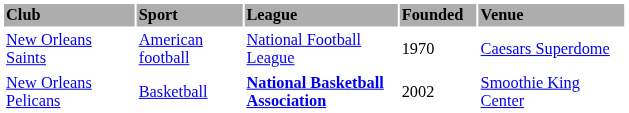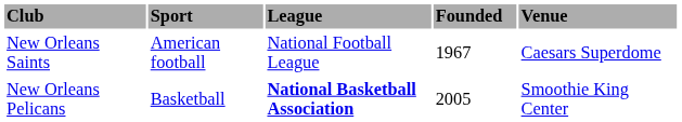New Orleans Saints | Founded: 1970 -> 1967
New Orleans Pelicans | Founded: 2002 -> 2005
